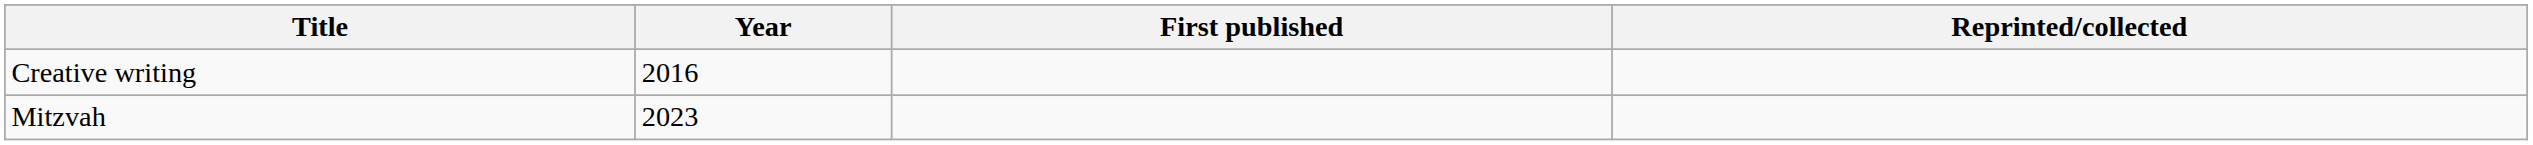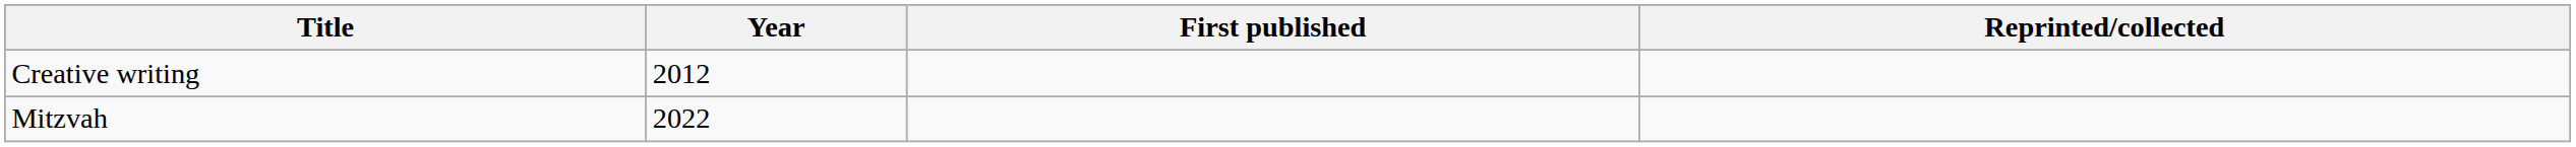Creative writing | Year: 2016 -> 2012
Mitzvah | Year: 2023 -> 2022
